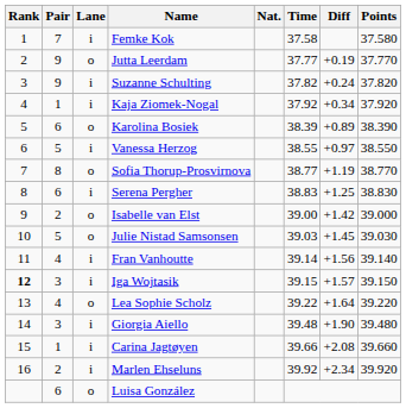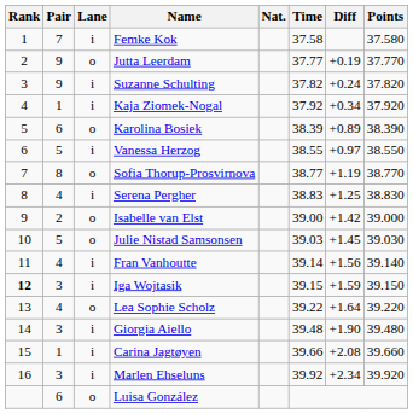Serena Pergher | Pair: 6 -> 4
Iga Wojtasik | Diff: +1.57 -> +1.59
Marlen Ehseluns | Pair: 2 -> 3
